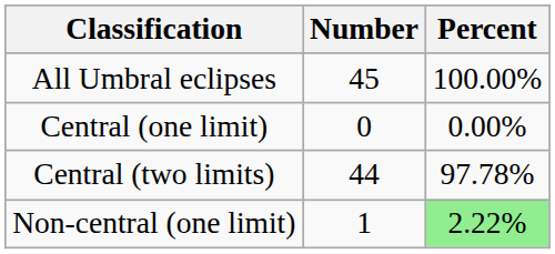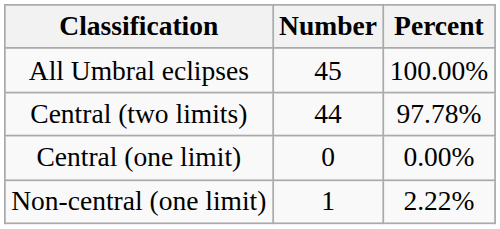rows swapped: Central (two limits) <-> Central (one limit)
Non-central (one limit) | Percent: lightgreen background -> no background
